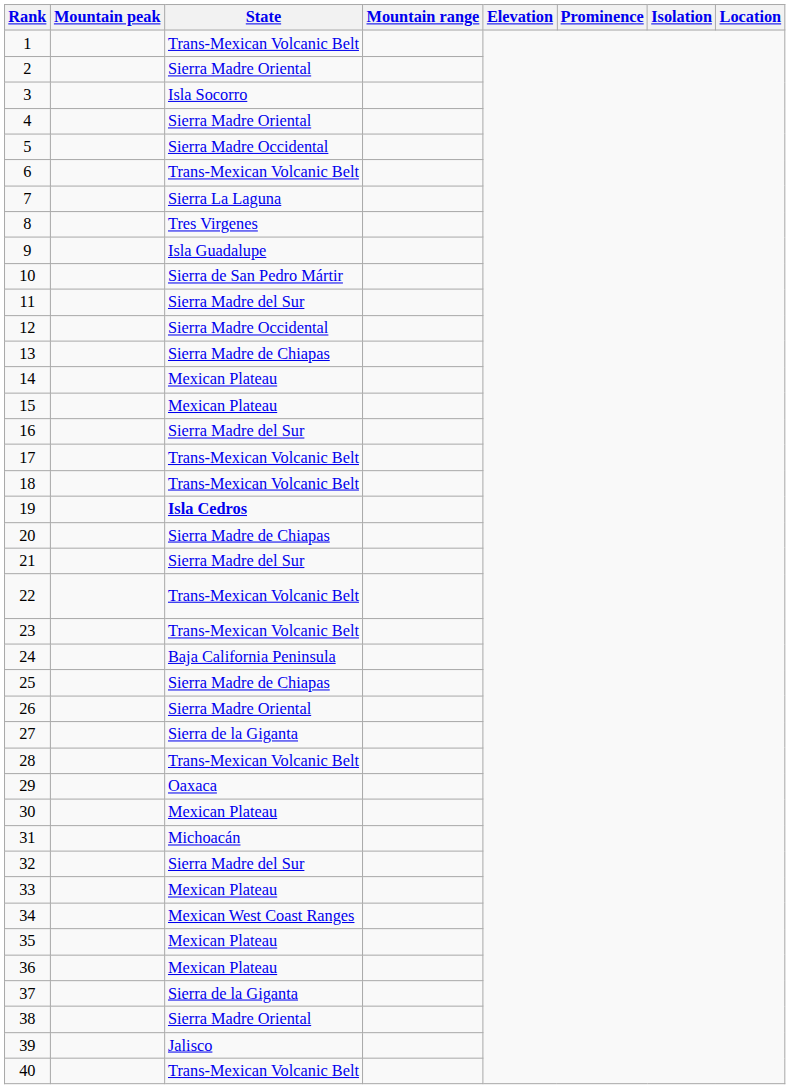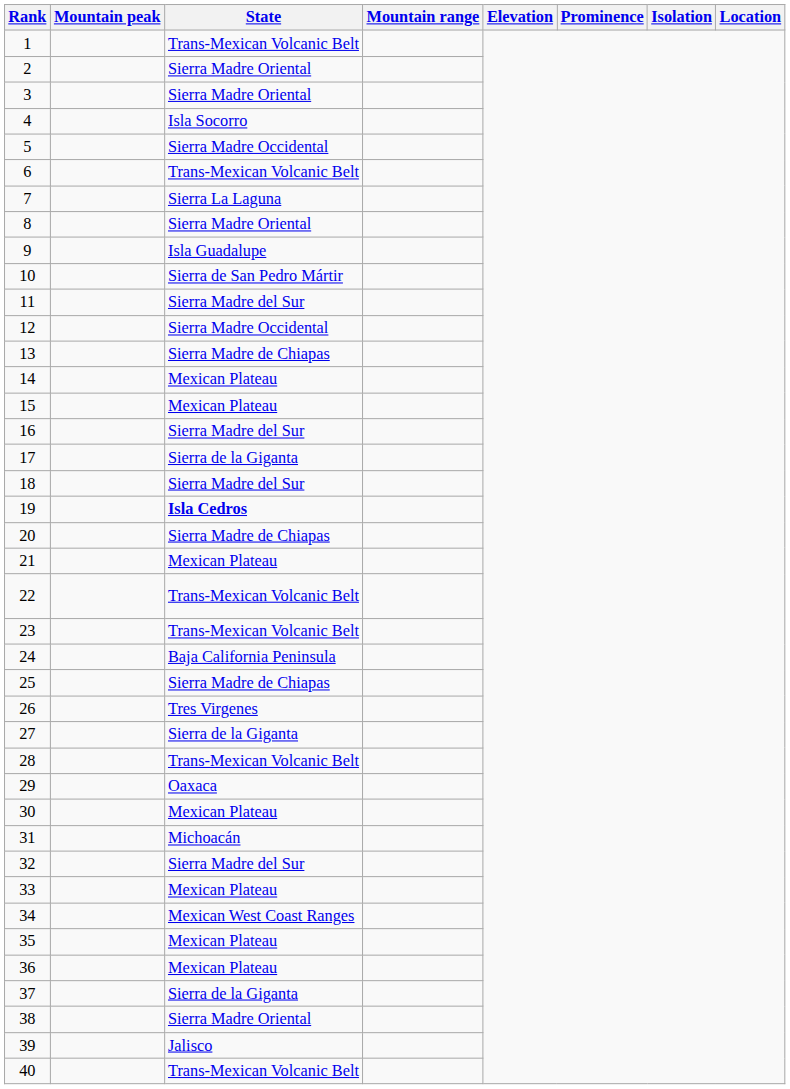3 | State: Isla Socorro -> Sierra Madre Oriental
4 | State: Sierra Madre Oriental -> Isla Socorro
8 | State: Tres Virgenes -> Sierra Madre Oriental
17 | State: Trans-Mexican Volcanic Belt -> Sierra de la Giganta
18 | State: Trans-Mexican Volcanic Belt -> Sierra Madre del Sur
21 | State: Sierra Madre del Sur -> Mexican Plateau
26 | State: Sierra Madre Oriental -> Tres Virgenes
